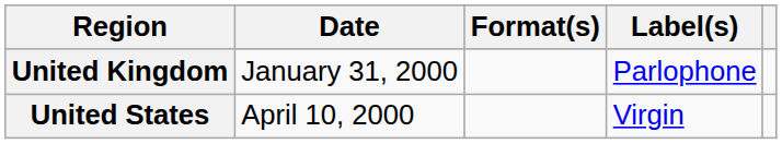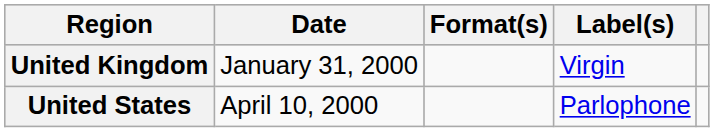United Kingdom | Label(s): Parlophone -> Virgin
United States | Label(s): Virgin -> Parlophone
